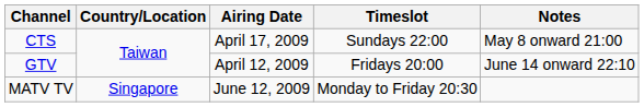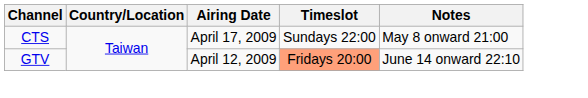GTV | Timeslot: no background -> lightsalmon background
- row: MATV TV | Singapore | June 12, 2009 | Monday to Friday 20:30
